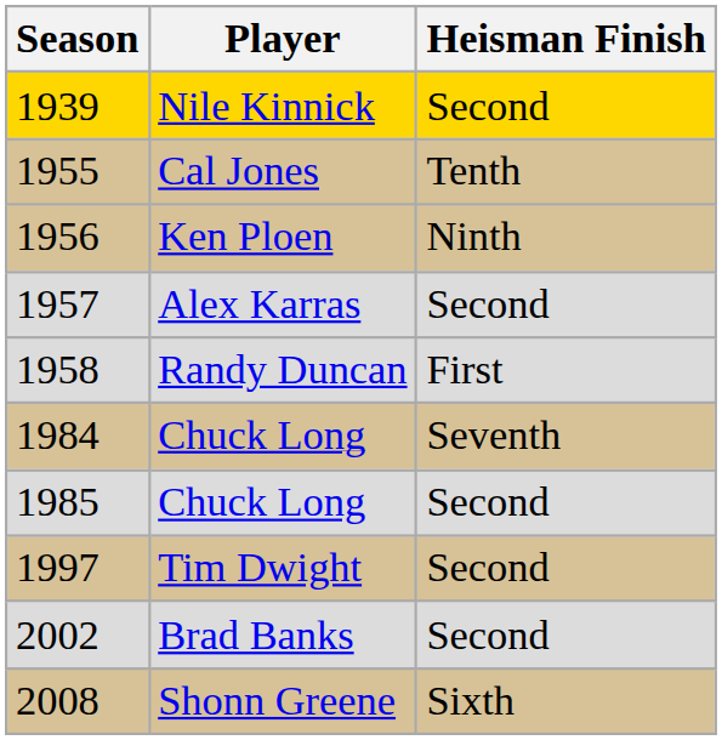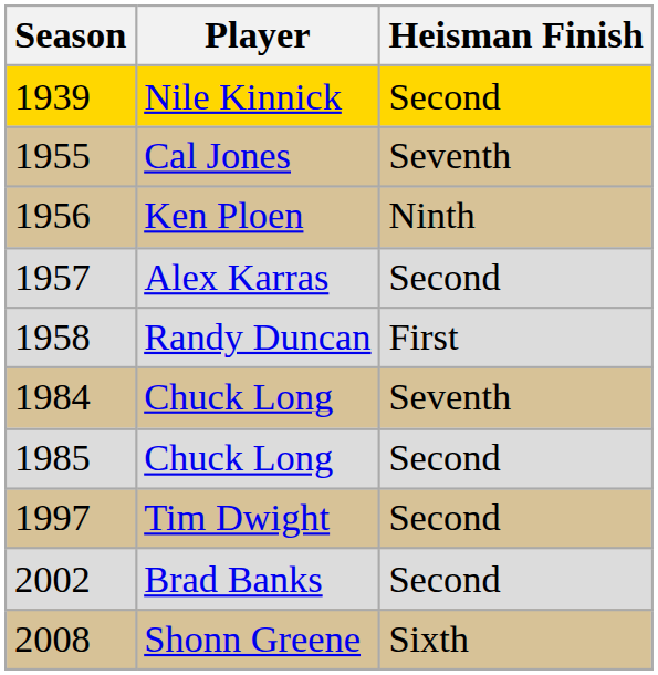Cal Jones | Heisman Finish: Tenth -> Seventh
